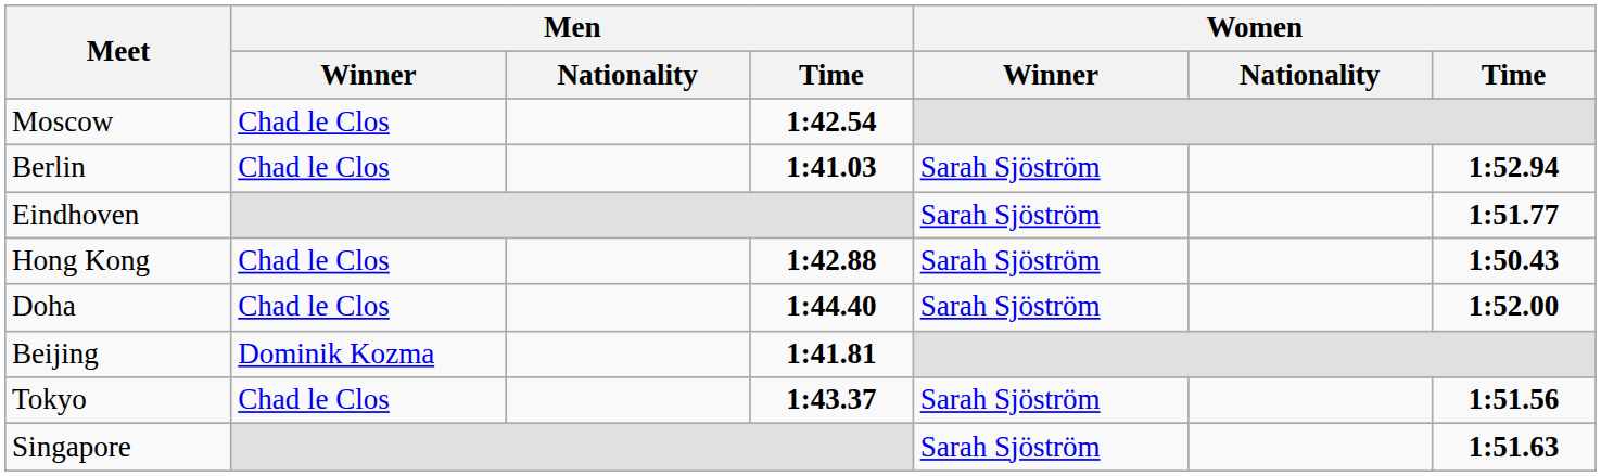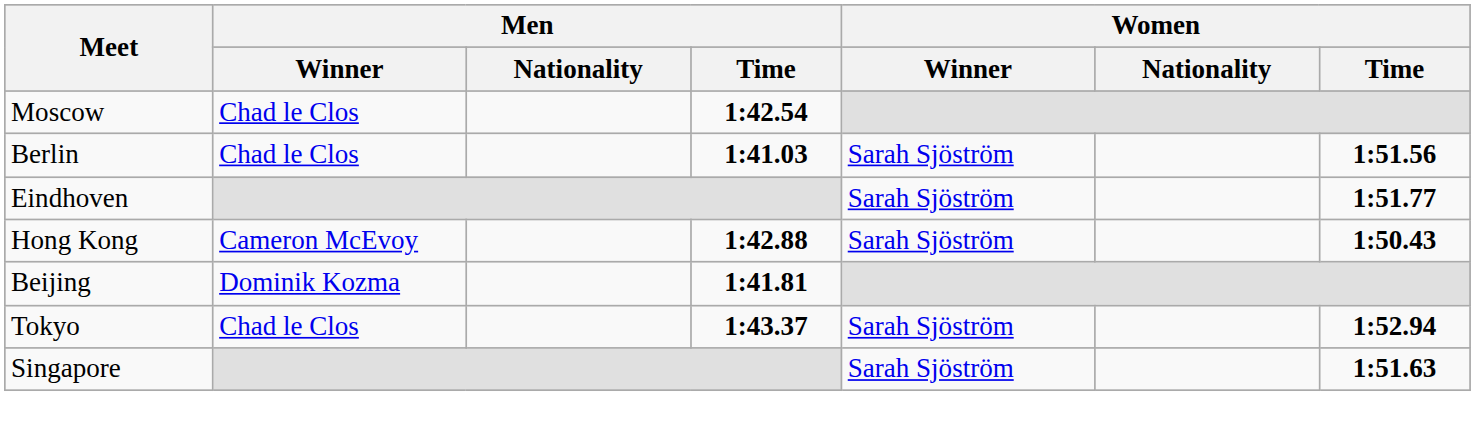Berlin | Women / Time: 1:52.94 -> 1:51.56
Hong Kong | Men / Winner: Chad le Clos -> Cameron McEvoy
- row: Doha | Chad le Clos | 1:44.40 | Sarah Sjöström | 1:52.00
Tokyo | Women / Time: 1:51.56 -> 1:52.94
